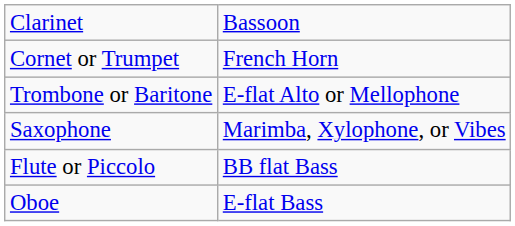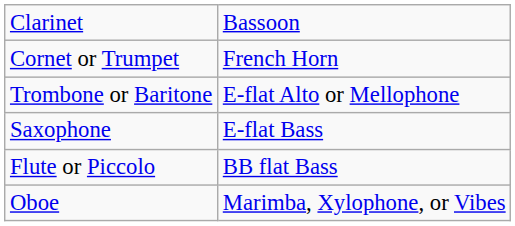Saxophone | column 2: Marimba, Xylophone, or Vibes -> E-flat Bass
Oboe | column 2: E-flat Bass -> Marimba, Xylophone, or Vibes
